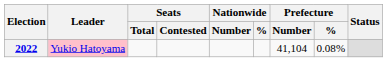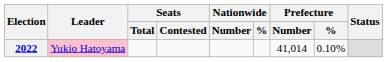2022 | Prefecture / Number: 41,104 -> 41,014
2022 | Prefecture / %: 0.08% -> 0.10%
